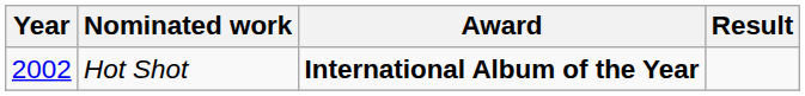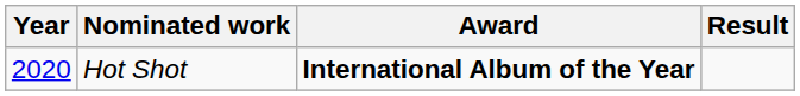Hot Shot | Year: 2002 -> 2020
